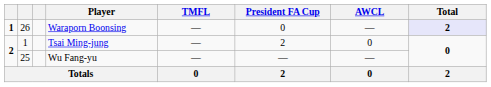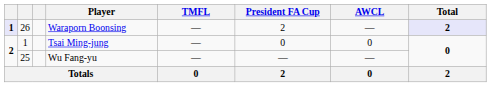Waraporn Boonsing | column 1: no background -> lavender background
Waraporn Boonsing | President FA Cup: 0 -> 2
Tsai Ming-jung | President FA Cup: 2 -> 0
